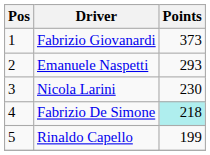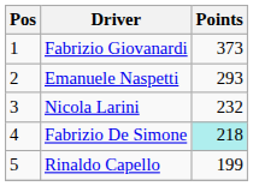Nicola Larini | Points: 230 -> 232
